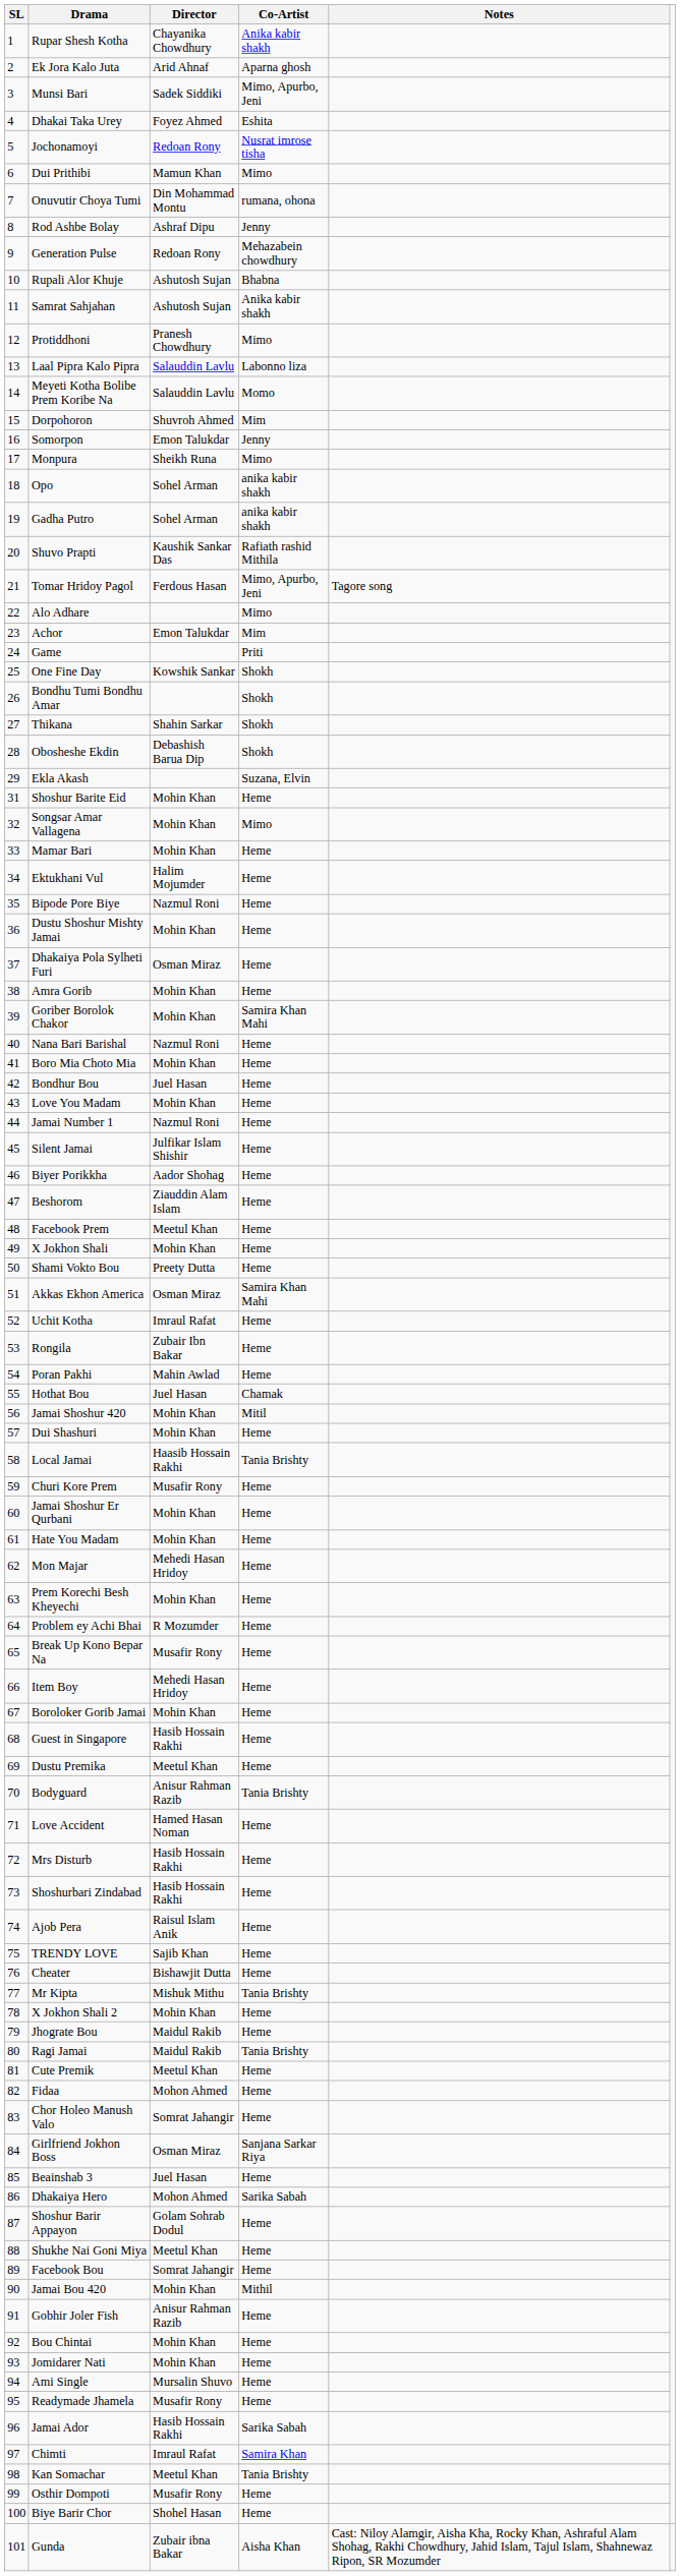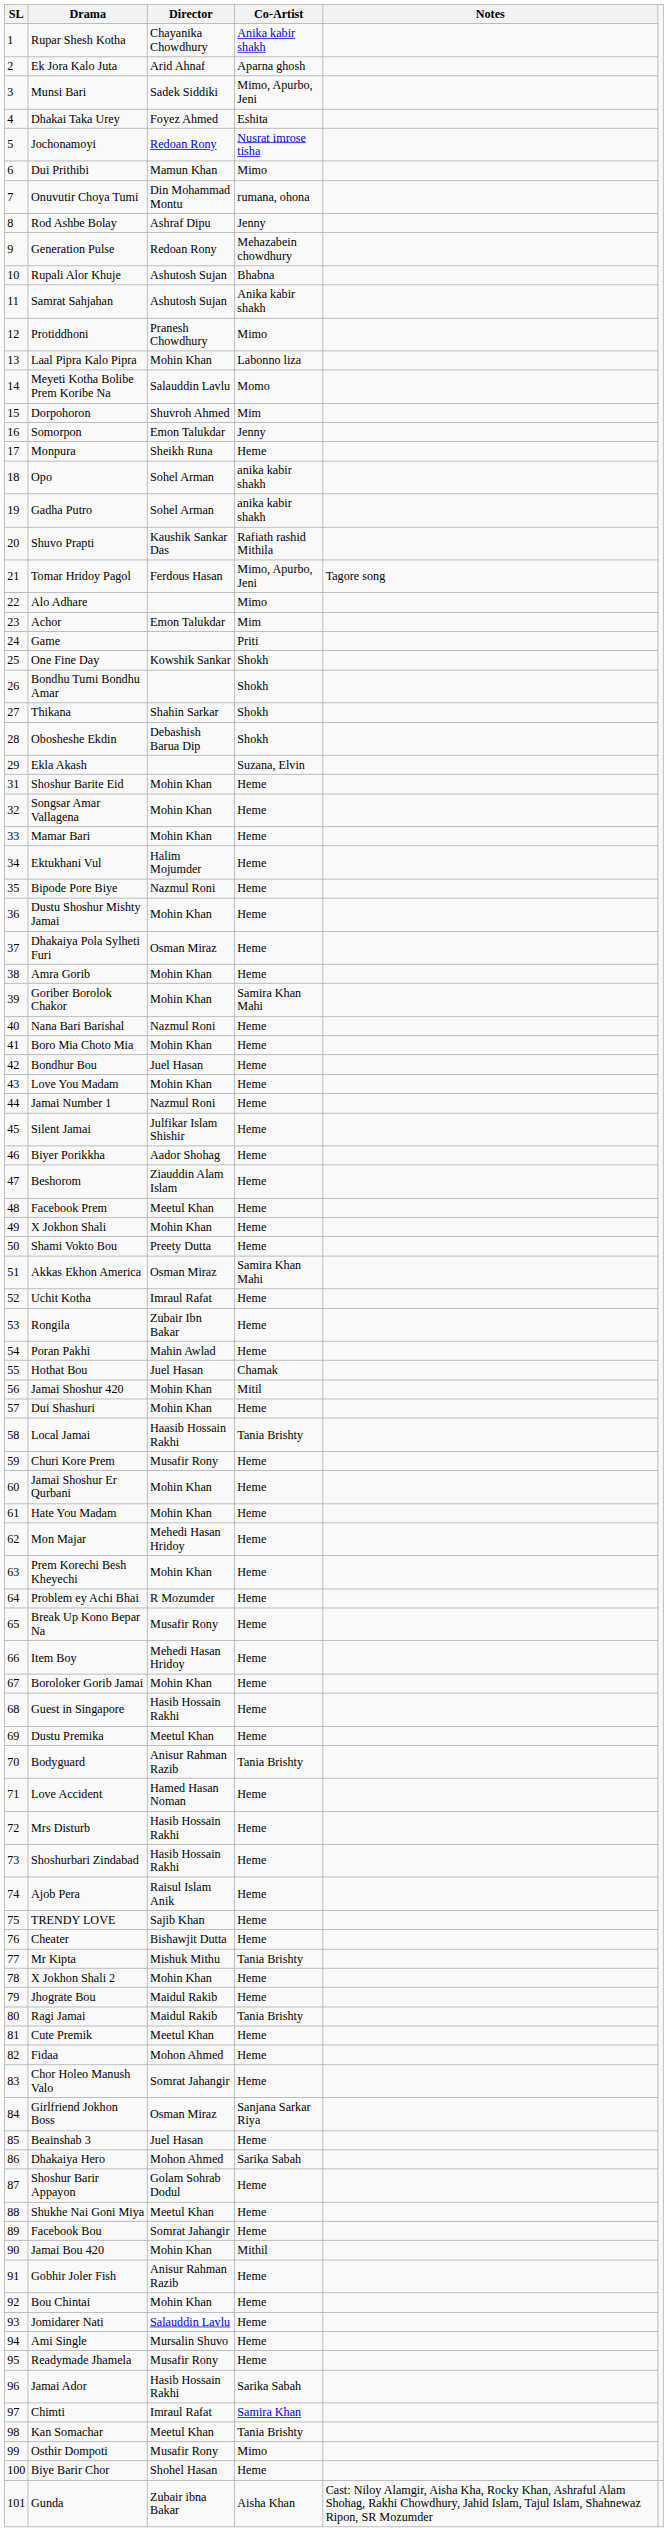Laal Pipra Kalo Pipra | Director: Salauddin Lavlu -> Mohin Khan
Monpura | Co-Artist: Mimo -> Heme
Songsar Amar Vallagena | Co-Artist: Mimo -> Heme
Jomidarer Nati | Director: Mohin Khan -> Salauddin Lavlu
Osthir Dompoti | Co-Artist: Heme -> Mimo
